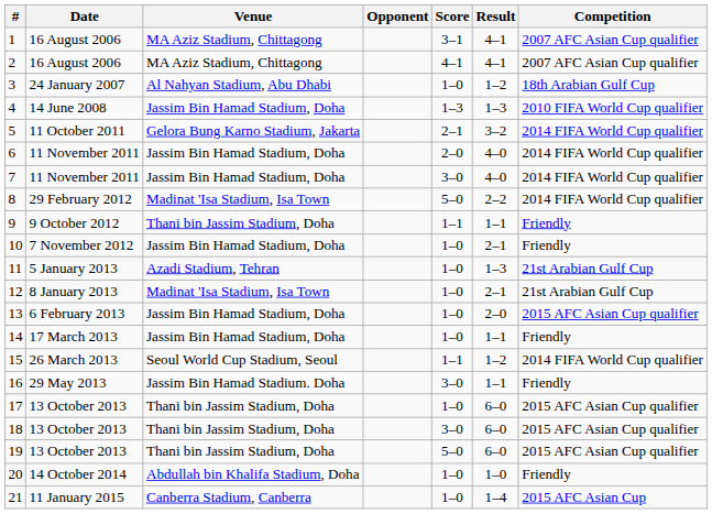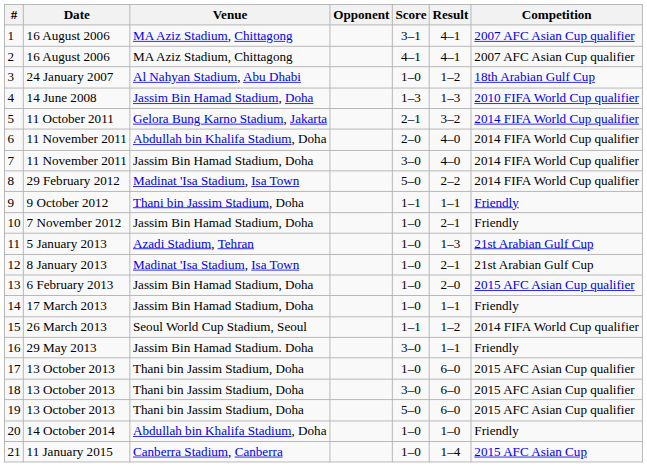6 | Venue: Jassim Bin Hamad Stadium, Doha -> Abdullah bin Khalifa Stadium, Doha
